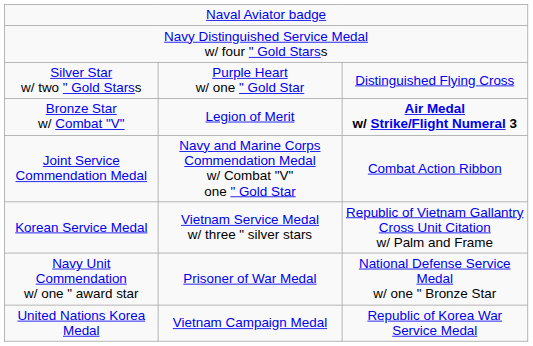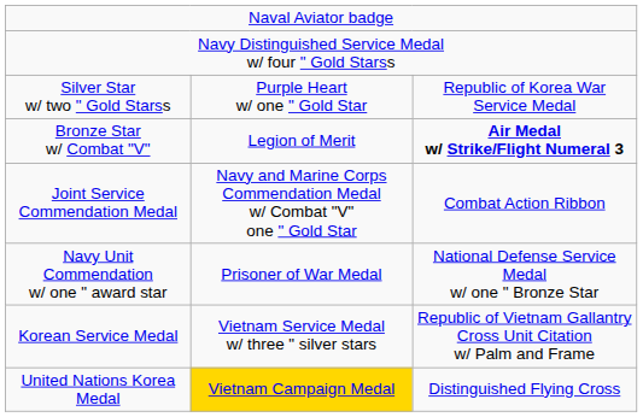Silver Star w/ two " Gold Starss | column 3: Distinguished Flying Cross -> Republic of Korea War Service Medal
rows swapped: Navy Unit Commendation w/ one " award star <-> Korean Service Medal
United Nations Korea Medal | column 2: no background -> gold background
United Nations Korea Medal | column 3: Republic of Korea War Service Medal -> Distinguished Flying Cross
